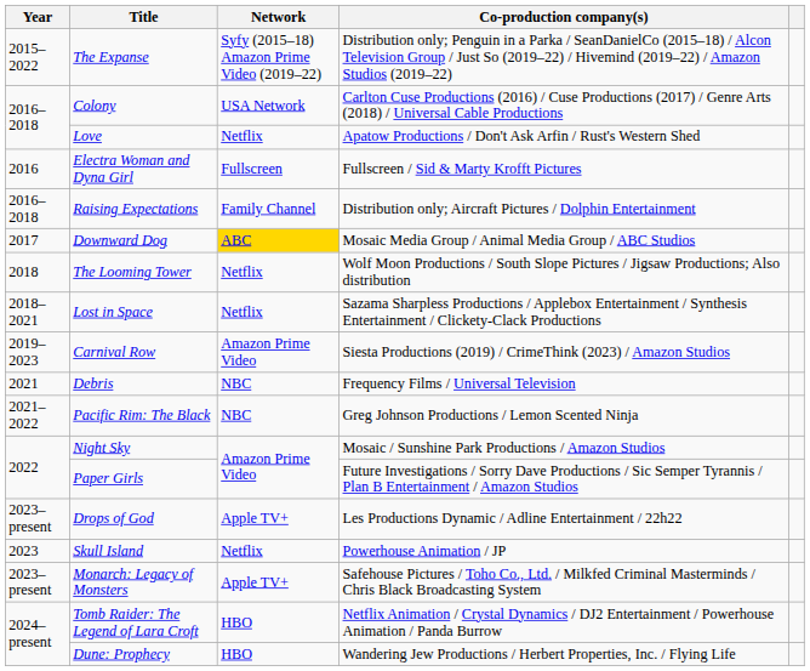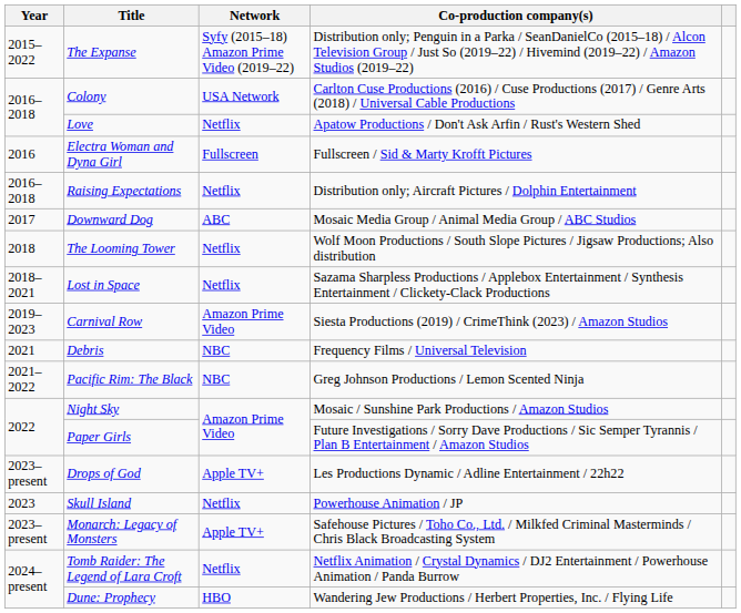Raising Expectations | Network: Family Channel -> Netflix
Downward Dog | Network: gold background -> no background
Tomb Raider: The Legend of Lara Croft | Network: HBO -> Netflix
